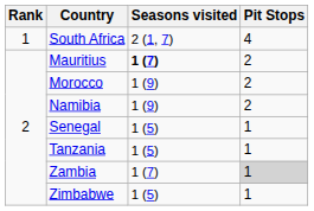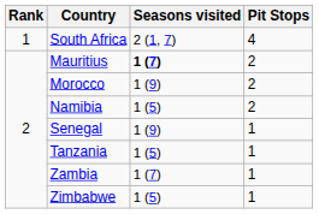Namibia | Seasons visited: 1 (9) -> 1 (5)
Senegal | Seasons visited: 1 (5) -> 1 (9)
Zambia | Pit Stops: lightgrey background -> no background
